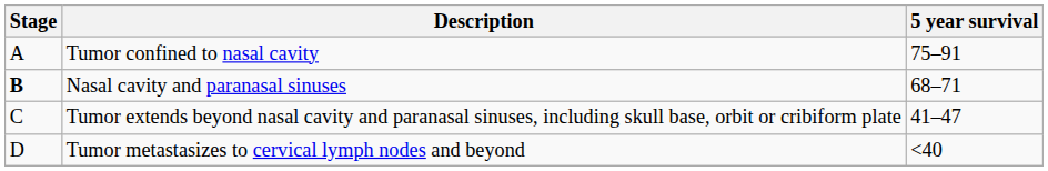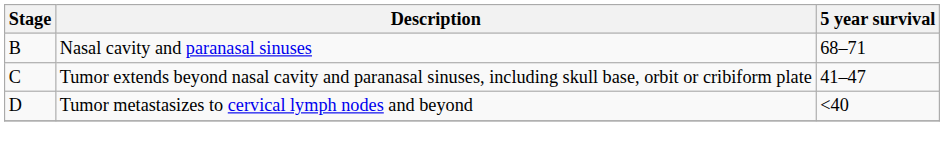- row: A | Tumor confined to nasal cavity | 75–91
Nasal cavity and paranasal sinuses | Stage: bold -> normal
